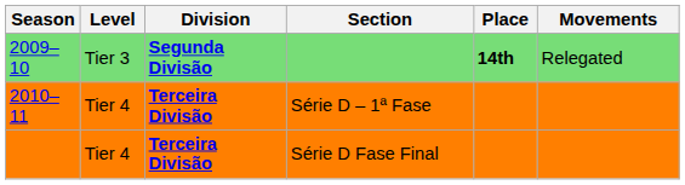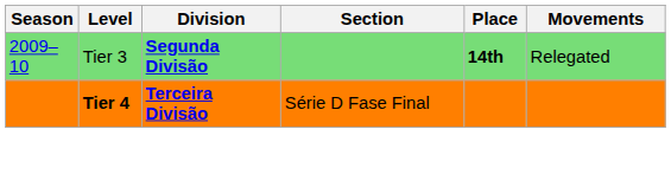- row: 2010–11 | Tier 4 | Terceira Divisão | Série D – 1ª Fase
Série D Fase Final | Level: normal -> bold
